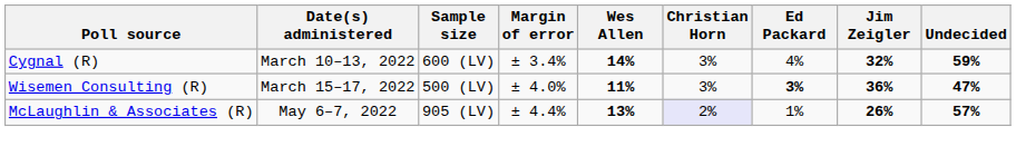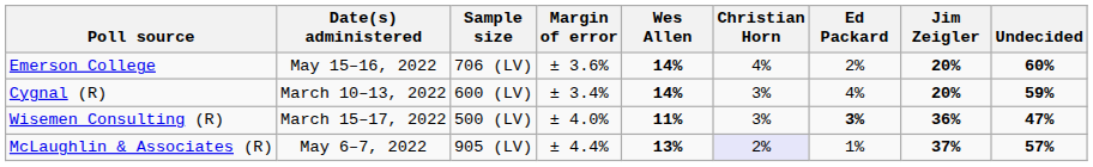+ row: Emerson College | May 15–16, 2022 | 706 (LV) | ± 3.6% | 14% | 4% | 2% | 20% | 60%
Cygnal (R) | Jim Zeigler: 32% -> 20%
McLaughlin & Associates (R) | Jim Zeigler: 26% -> 37%
